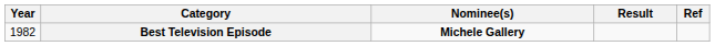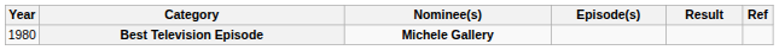+ column: Episode(s)
Best Television Episode | Year: 1982 -> 1980
